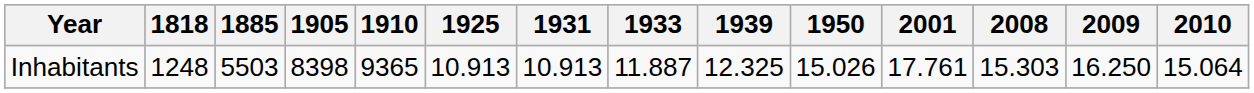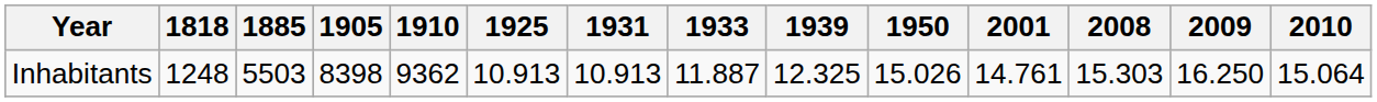Inhabitants | 1910: 9365 -> 9362
Inhabitants | 2001: 17.761 -> 14.761
